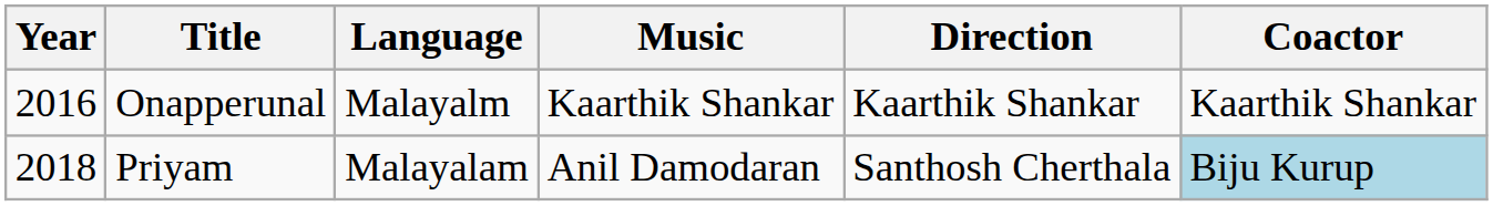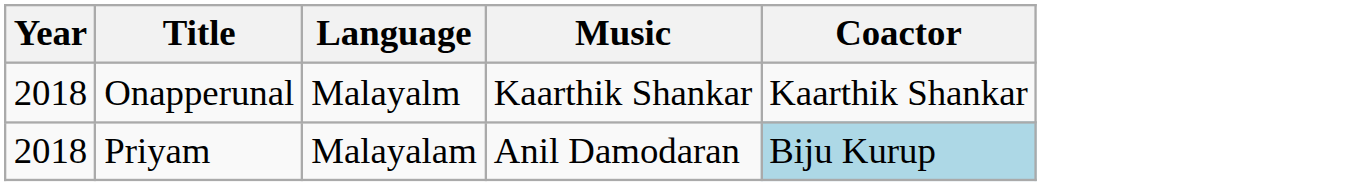- column: Direction | Kaarthik Shankar | Santhosh Cherthala
Onapperunal | Year: 2016 -> 2018
